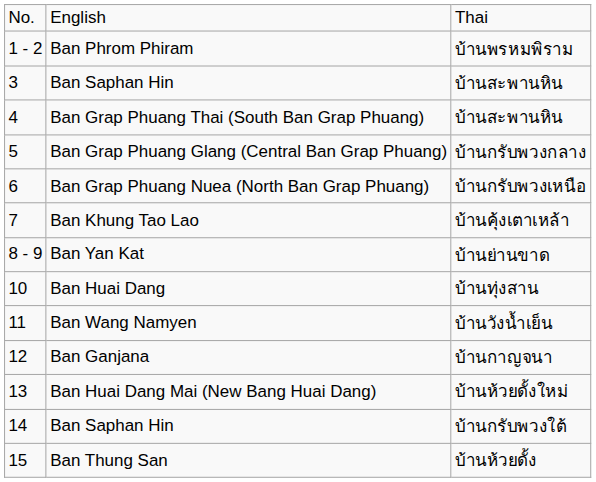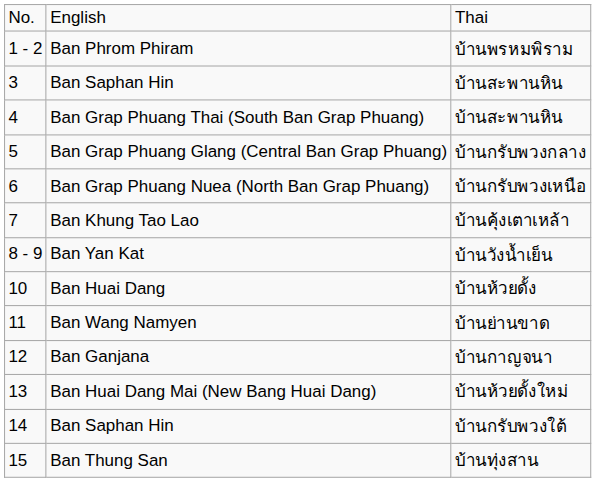Ban Yan Kat | column 3: บ้านย่านขาด -> บ้านวังน้ำเย็น
Ban Huai Dang | column 3: บ้านทุ่งสาน -> บ้านห้วยดั้ง
Ban Wang Namyen | column 3: บ้านวังน้ำเย็น -> บ้านย่านขาด
Ban Thung San | column 3: บ้านห้วยดั้ง -> บ้านทุ่งสาน
